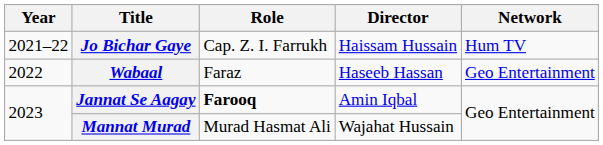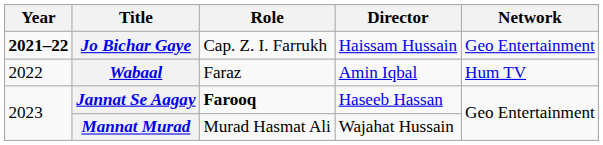Jo Bichar Gaye | Year: normal -> bold
Jo Bichar Gaye | Network: Hum TV -> Geo Entertainment
Wabaal | Director: Haseeb Hassan -> Amin Iqbal
Wabaal | Network: Geo Entertainment -> Hum TV
Jannat Se Aagay | Director: Amin Iqbal -> Haseeb Hassan
